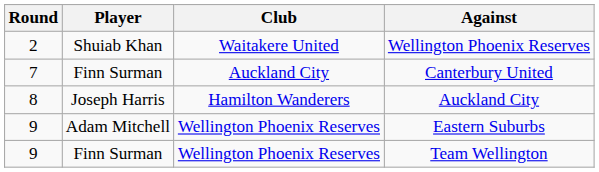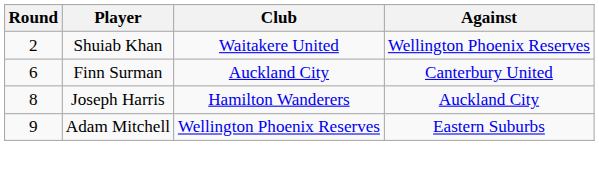Canterbury United | Round: 7 -> 6
- row: 9 | Finn Surman | Wellington Phoenix Reserves | Team Wellington
